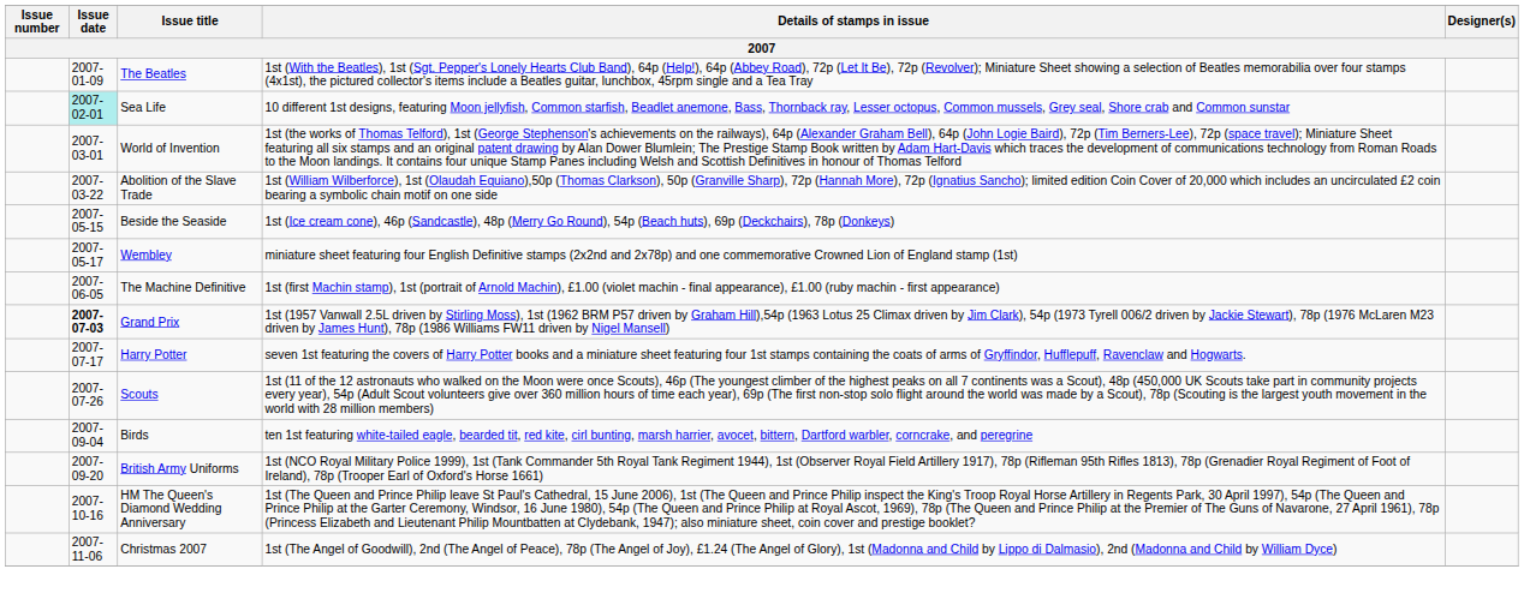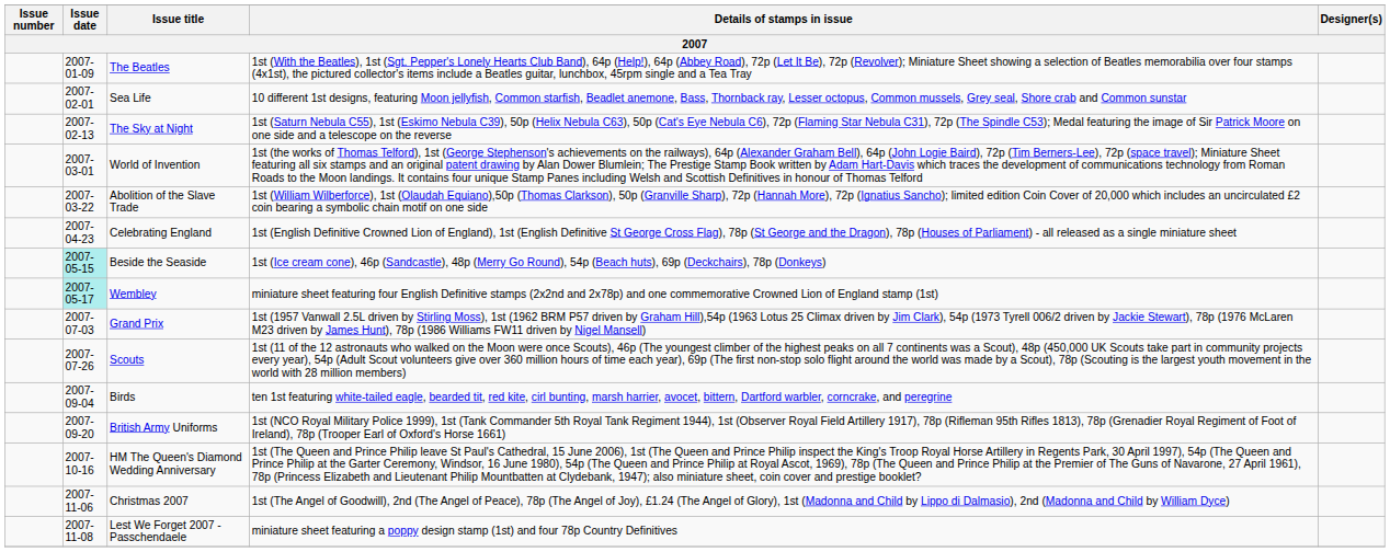Sea Life | Issue date: paleturquoise background -> no background
+ row: 2007-02-13 | The Sky at Night | 1st (Saturn Nebula C55), 1st (Eskimo Nebula C39), 50p (Helix Nebula C63), 50p (Cat's Eye Nebula C6), 72p (Flaming Star Nebula C31), 72p (The Spindle C53); Medal featuring the image of Sir Patrick Moore on one side and a telescope on the reverse
+ row: 2007-04-23 | Celebrating England | 1st (English Definitive Crowned Lion of England), 1st (English Definitive St George Cross Flag), 78p (St George and the Dragon), 78p (Houses of Parliament) - all released as a single miniature sheet
Beside the Seaside | Issue date: no background -> paleturquoise background
Wembley | Issue date: no background -> paleturquoise background
- row: 2007-06-05 | The Machine Definitive | 1st (first Machin stamp), 1st (portrait of Arnold Machin), £1.00 (violet machin - final appearance), £1.00 (ruby machin - first appearance)
Grand Prix | Issue date: bold -> normal
- row: 2007-07-17 | Harry Potter | seven 1st featuring the covers of Harry Potter books and a miniature sheet featuring four 1st stamps containing the coats of arms of Gryffindor, Hufflepuff, Ravenclaw and Hogwarts.
+ row: 2007-11-08 | Lest We Forget 2007 - Passchendaele | miniature sheet featuring a poppy design stamp (1st) and four 78p Country Definitives
